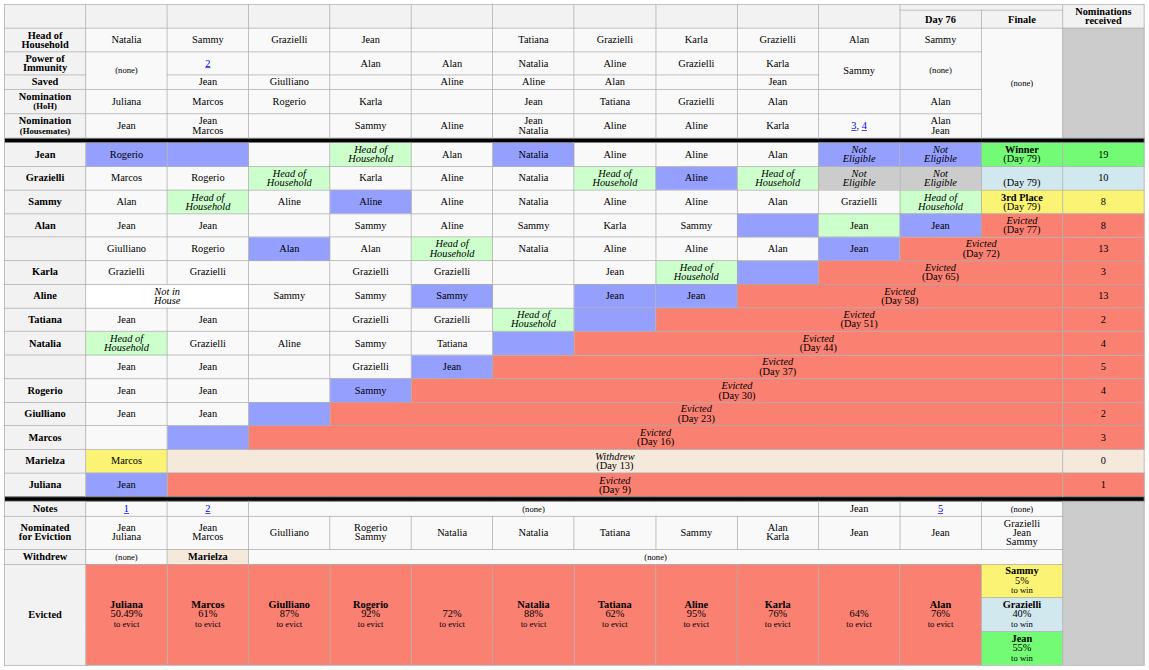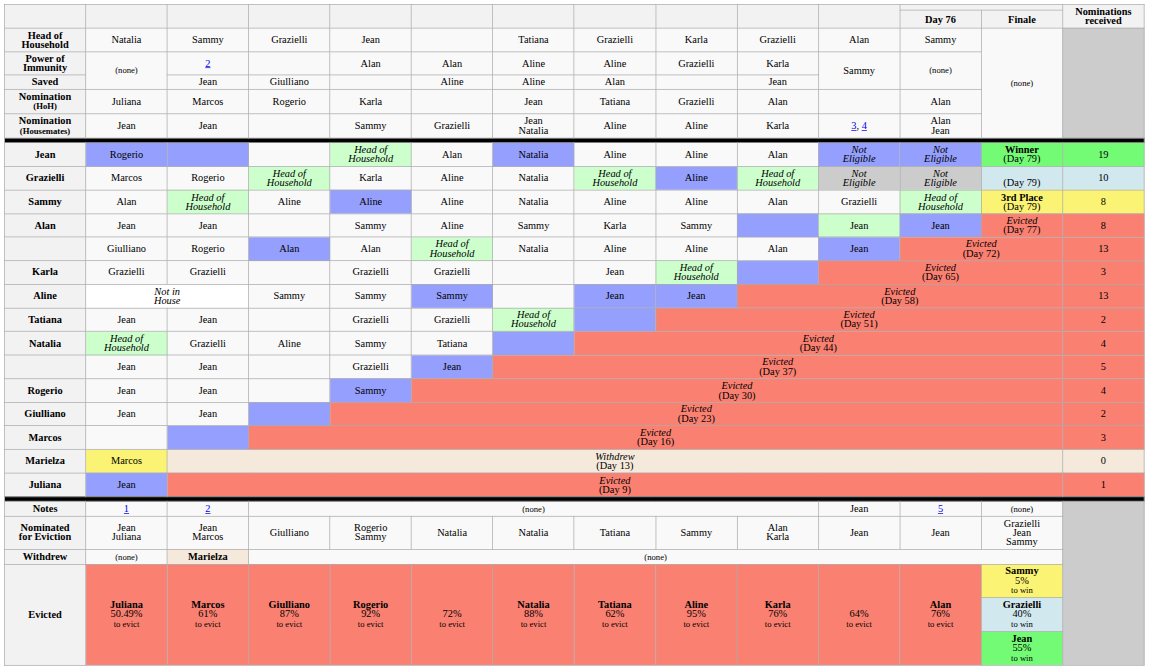Power of Immunity | column 7: Natalia -> Aline
Nomination (Housemates) | column 3: Jean Marcos -> Jean
Nomination (Housemates) | column 6: Aline -> Grazielli
